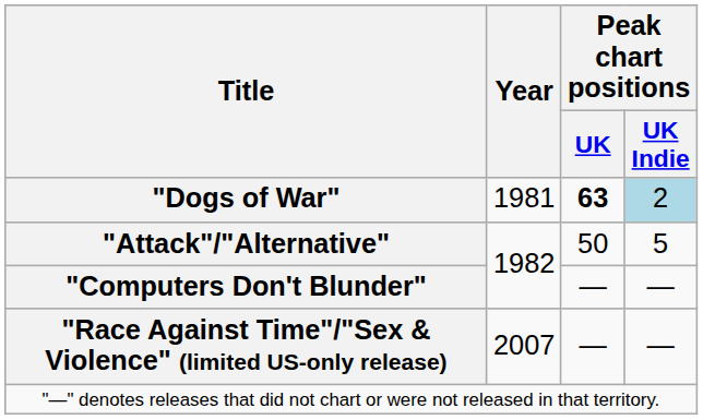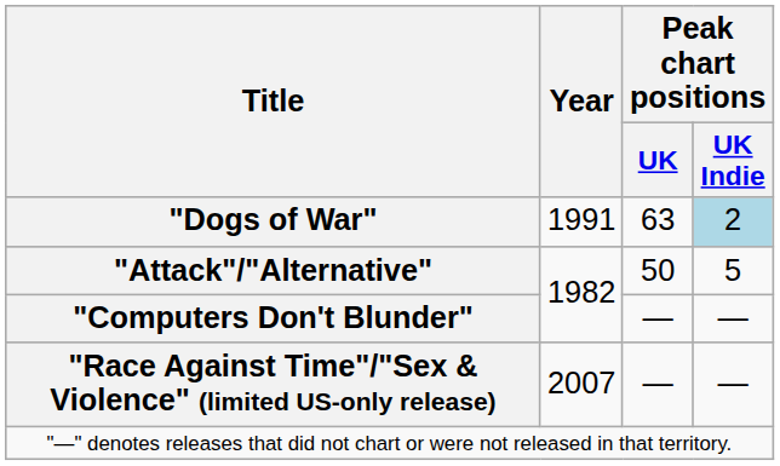"Dogs of War" | Year: 1981 -> 1991
"Dogs of War" | Peak chart positions / UK: bold -> normal
